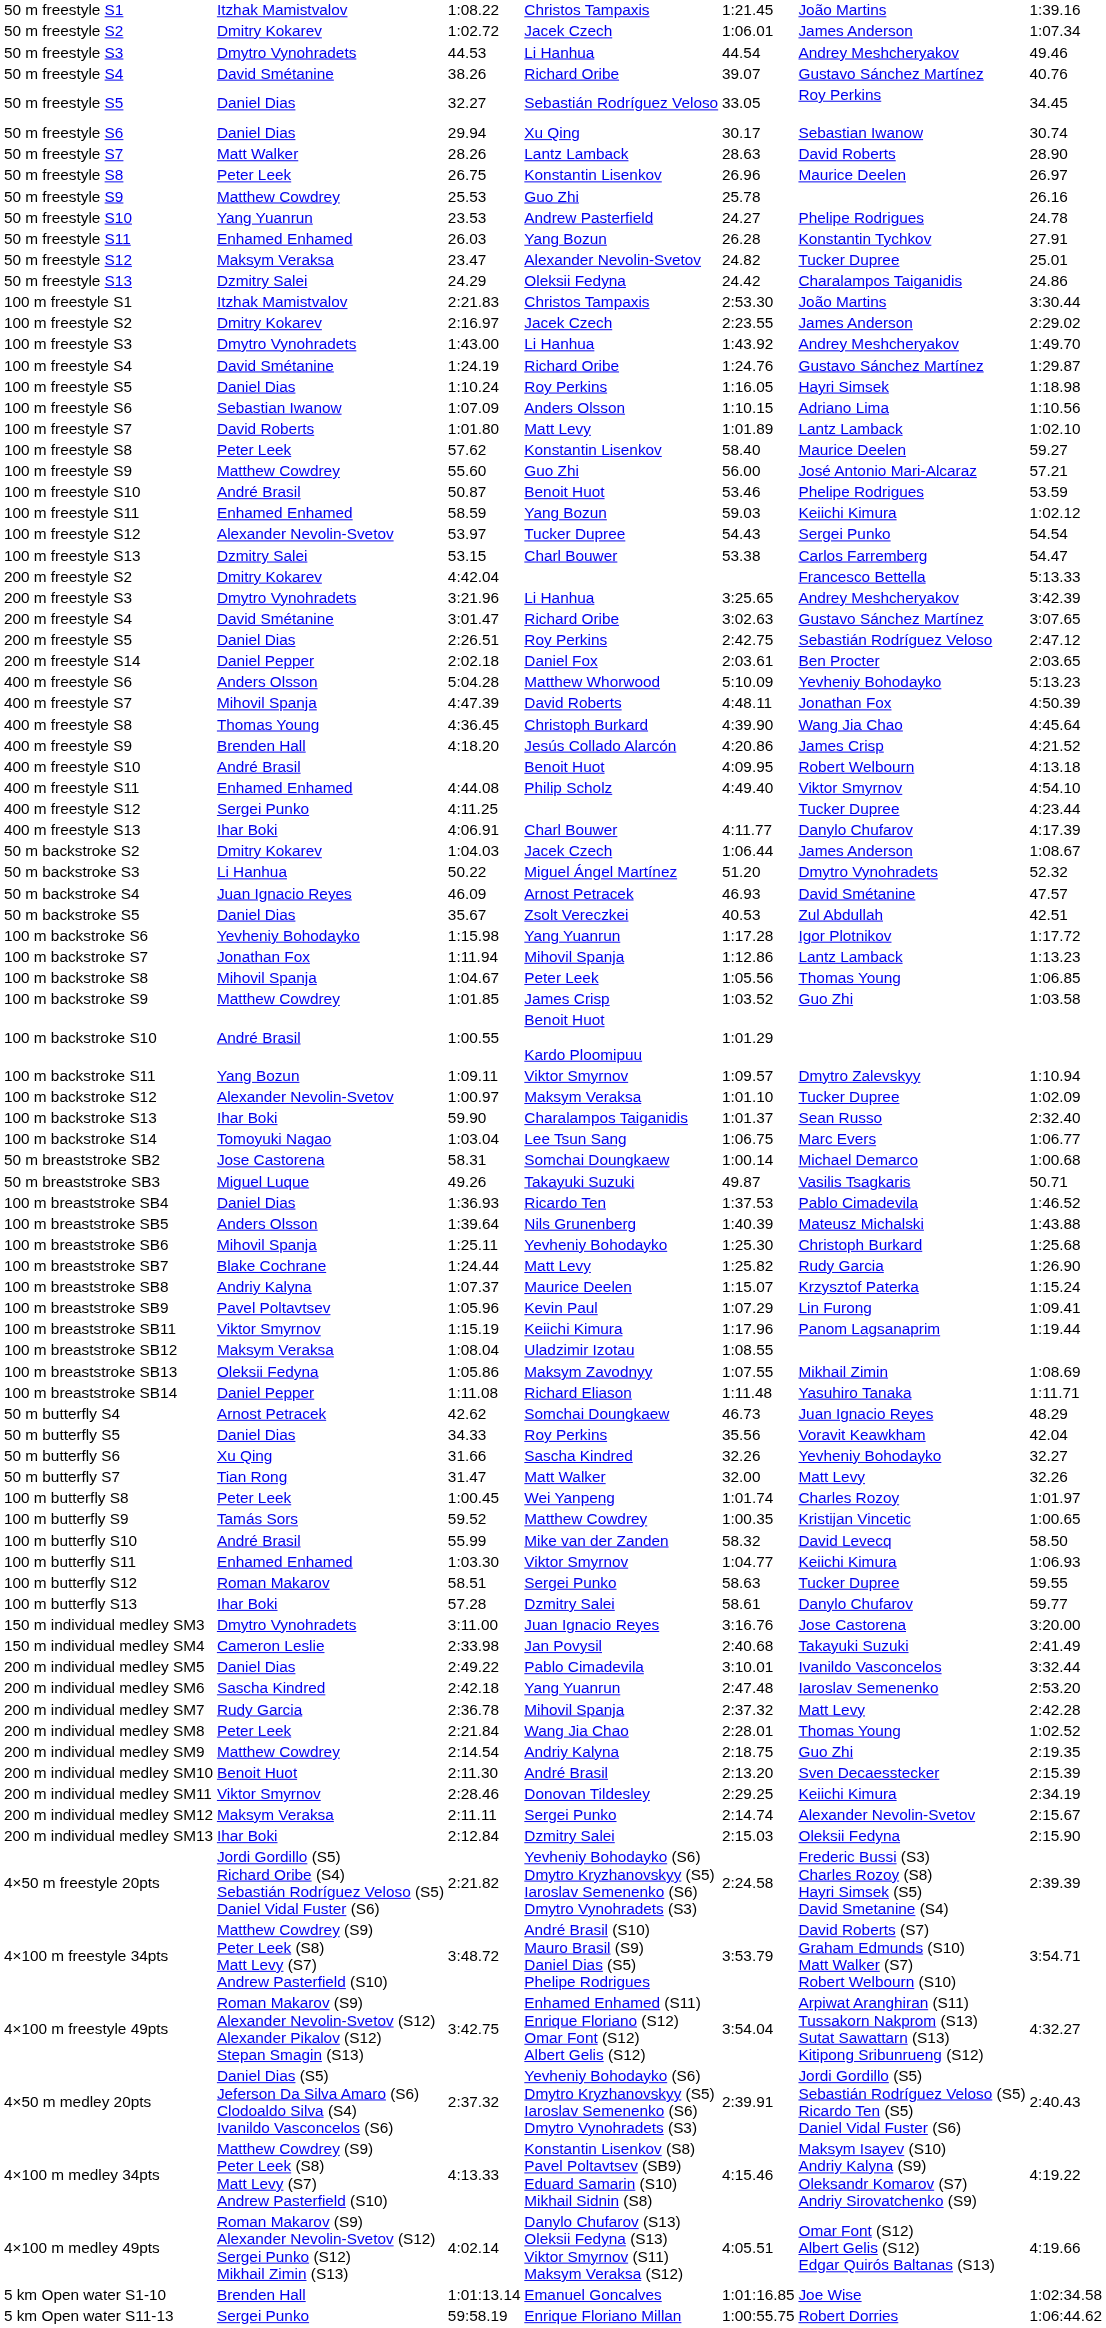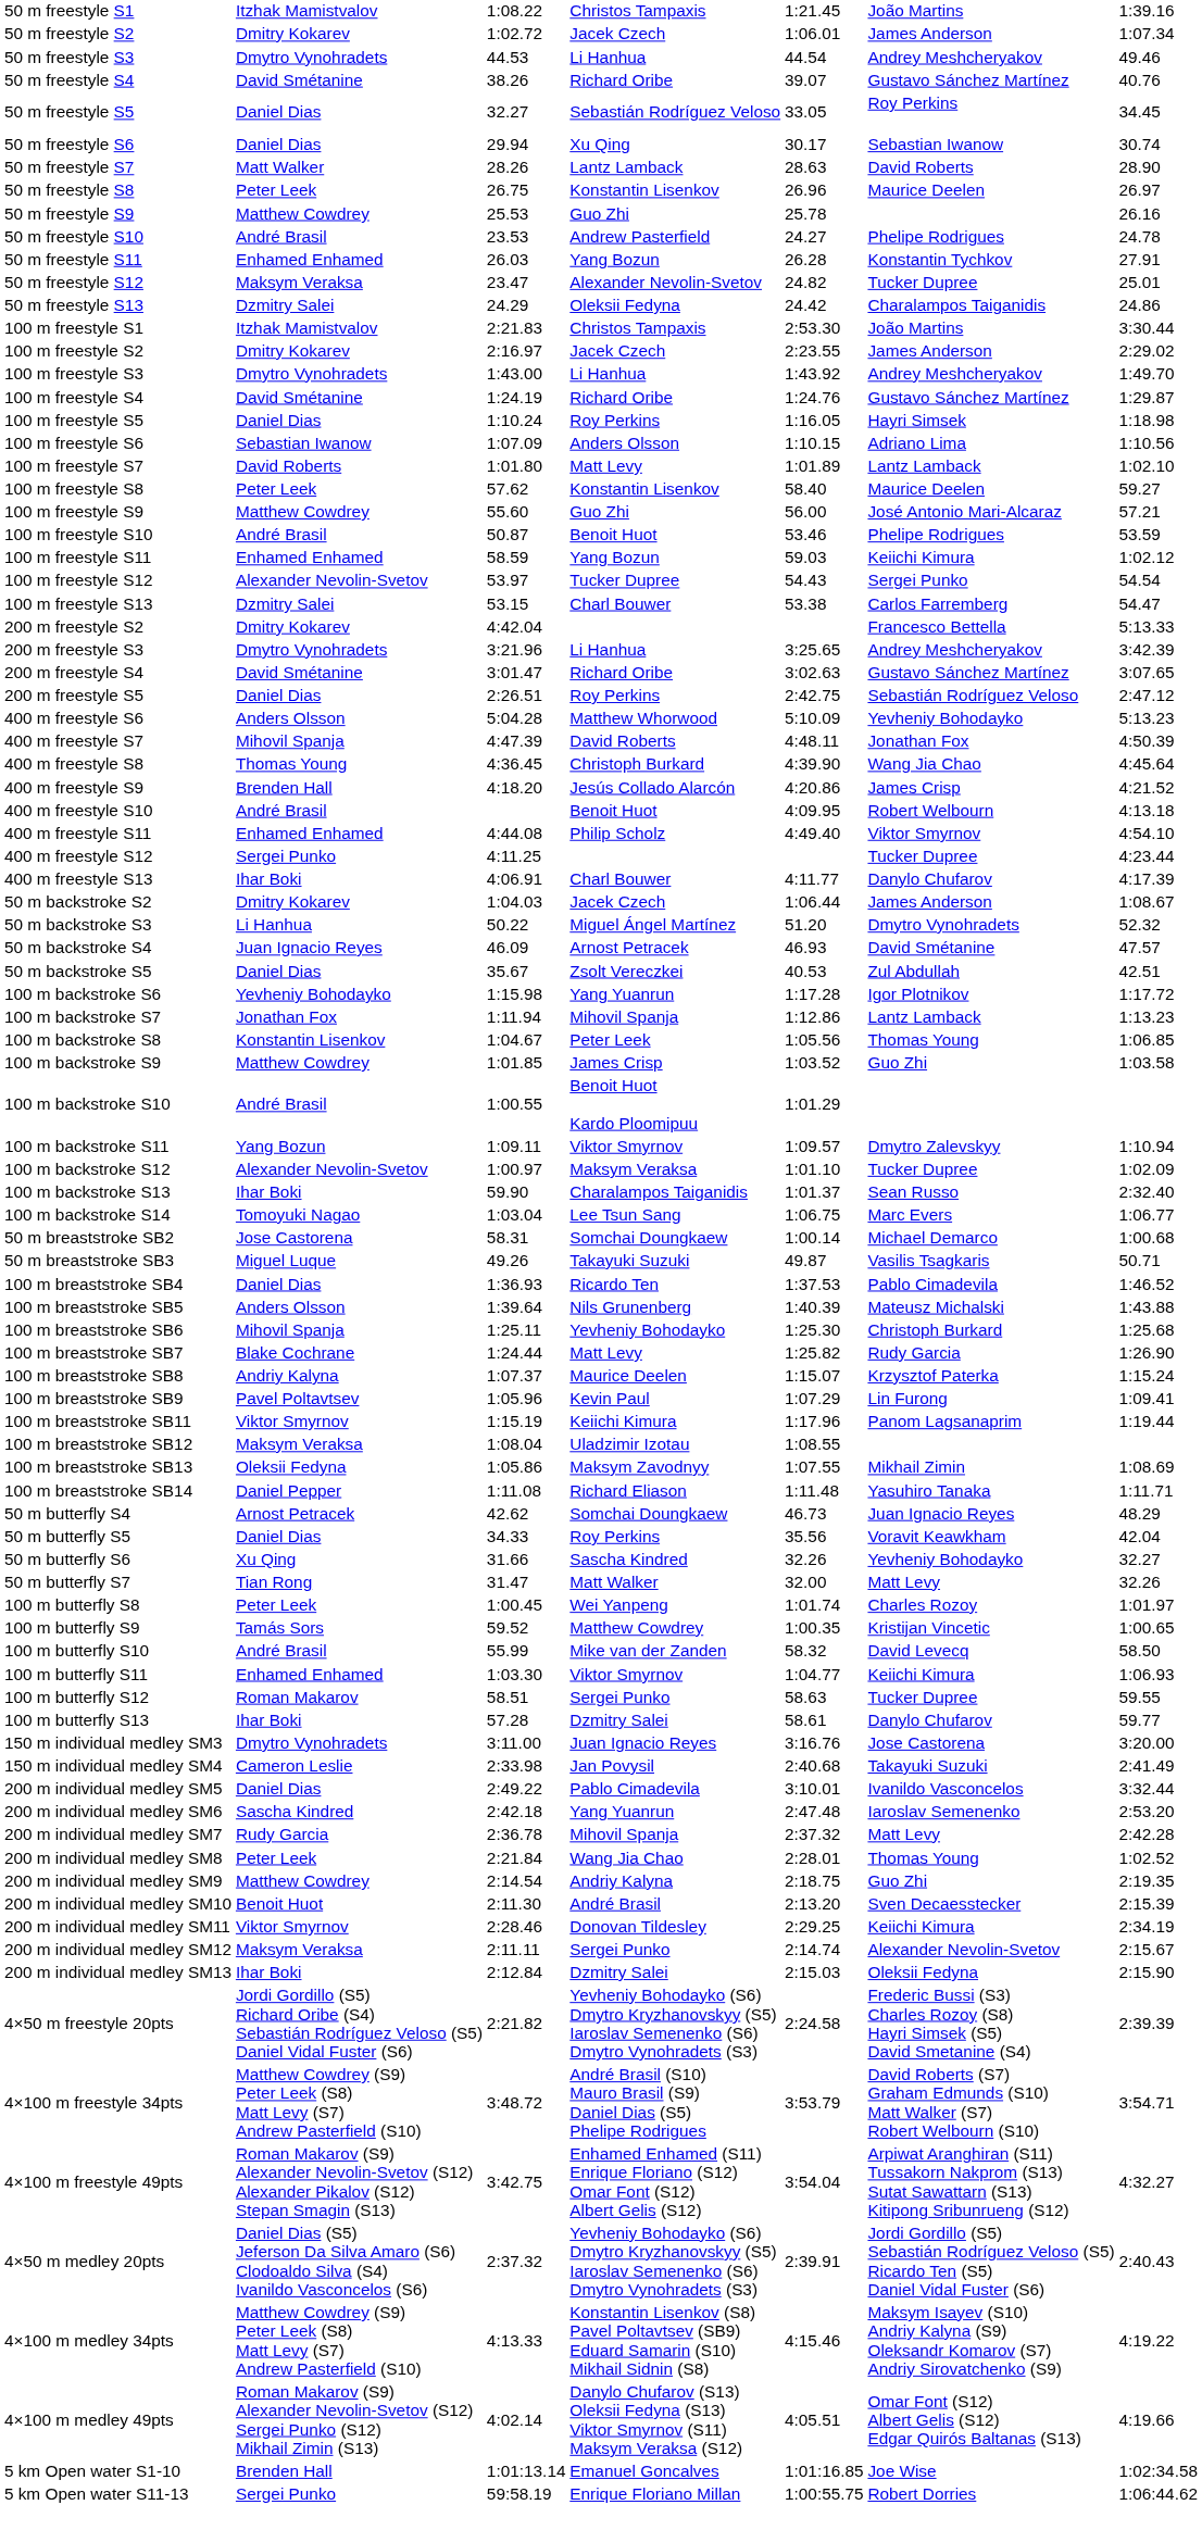50 m freestyle S10 | column 2: Yang Yuanrun -> André Brasil
- row: 200 m freestyle S14 | Daniel Pepper | 2:02.18 | Daniel Fox | 2:03.61 | Ben Procter | 2:03.65
100 m backstroke S8 | column 2: Mihovil Spanja -> Konstantin Lisenkov
